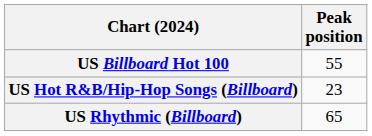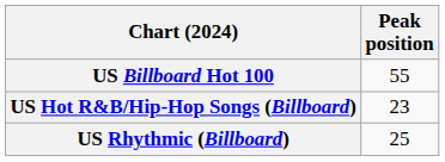US Rhythmic (Billboard) | Peak position: 65 -> 25
